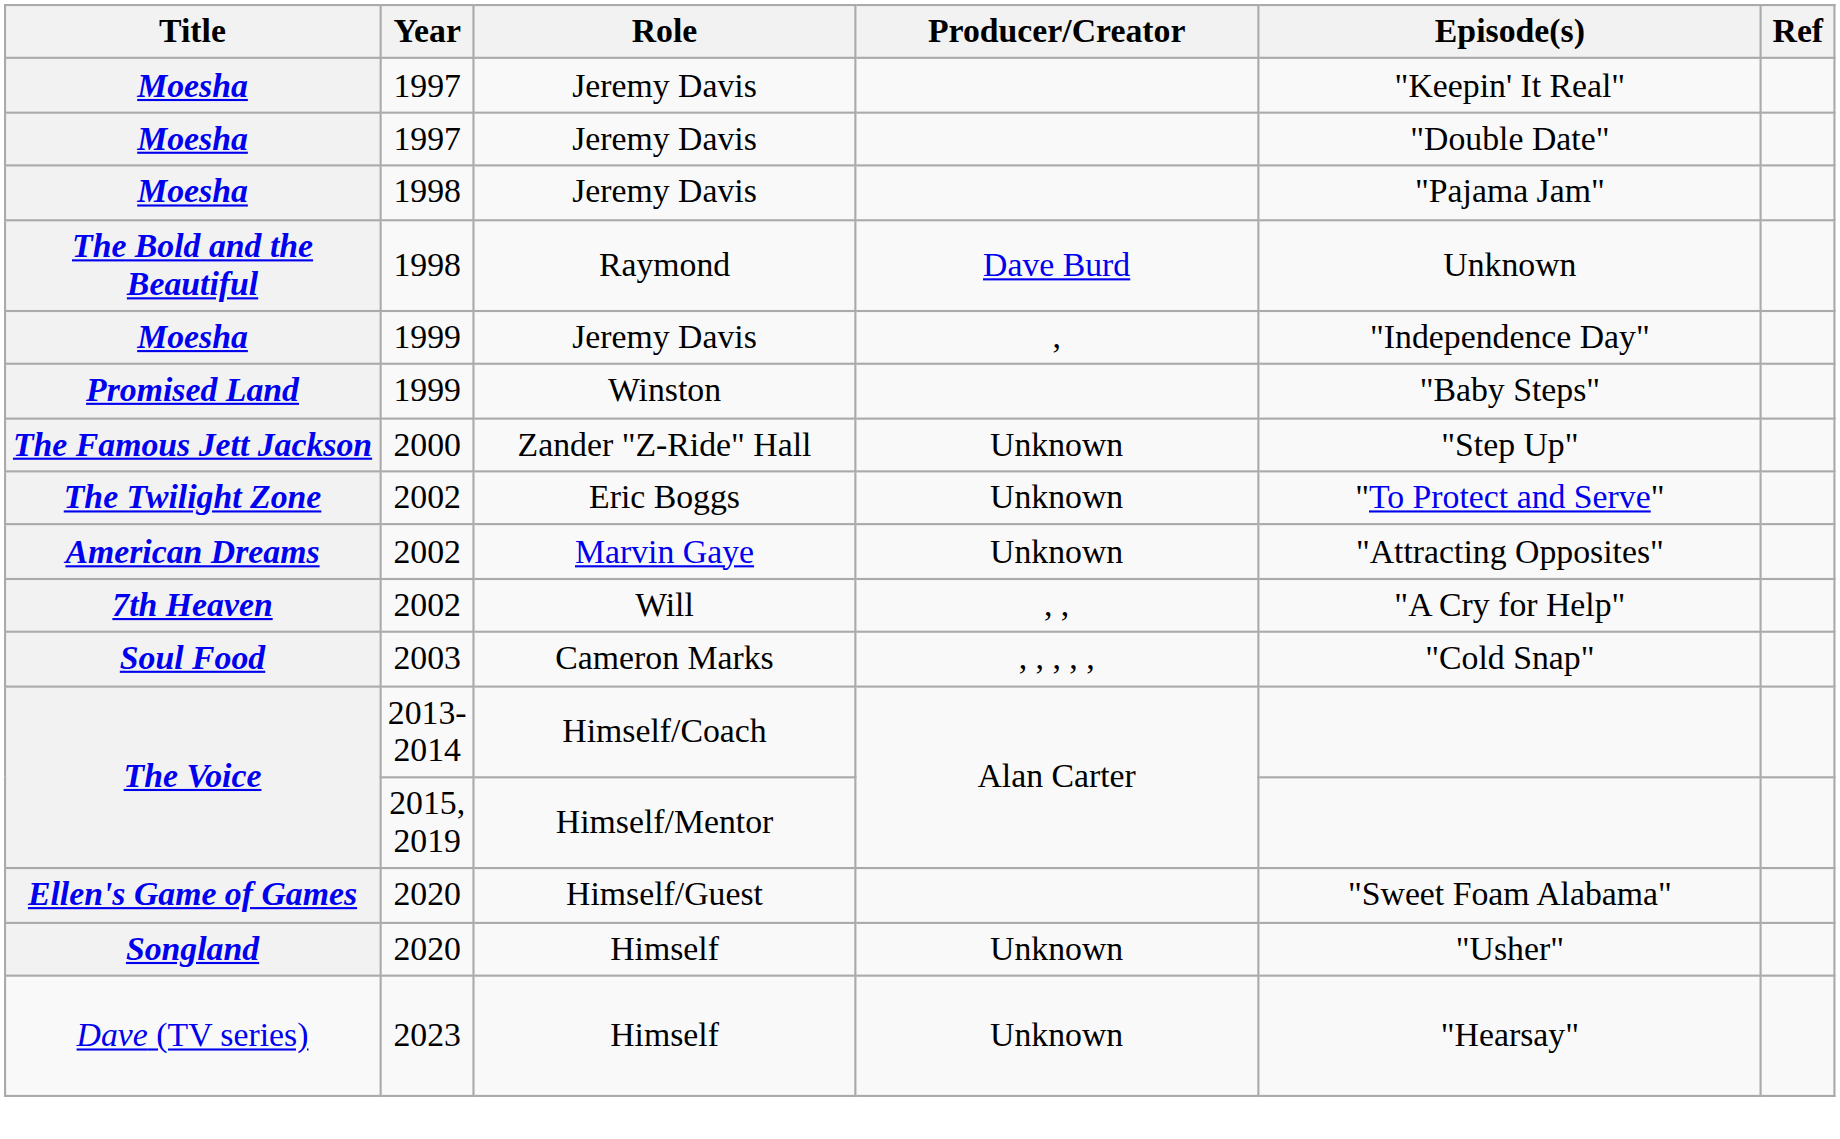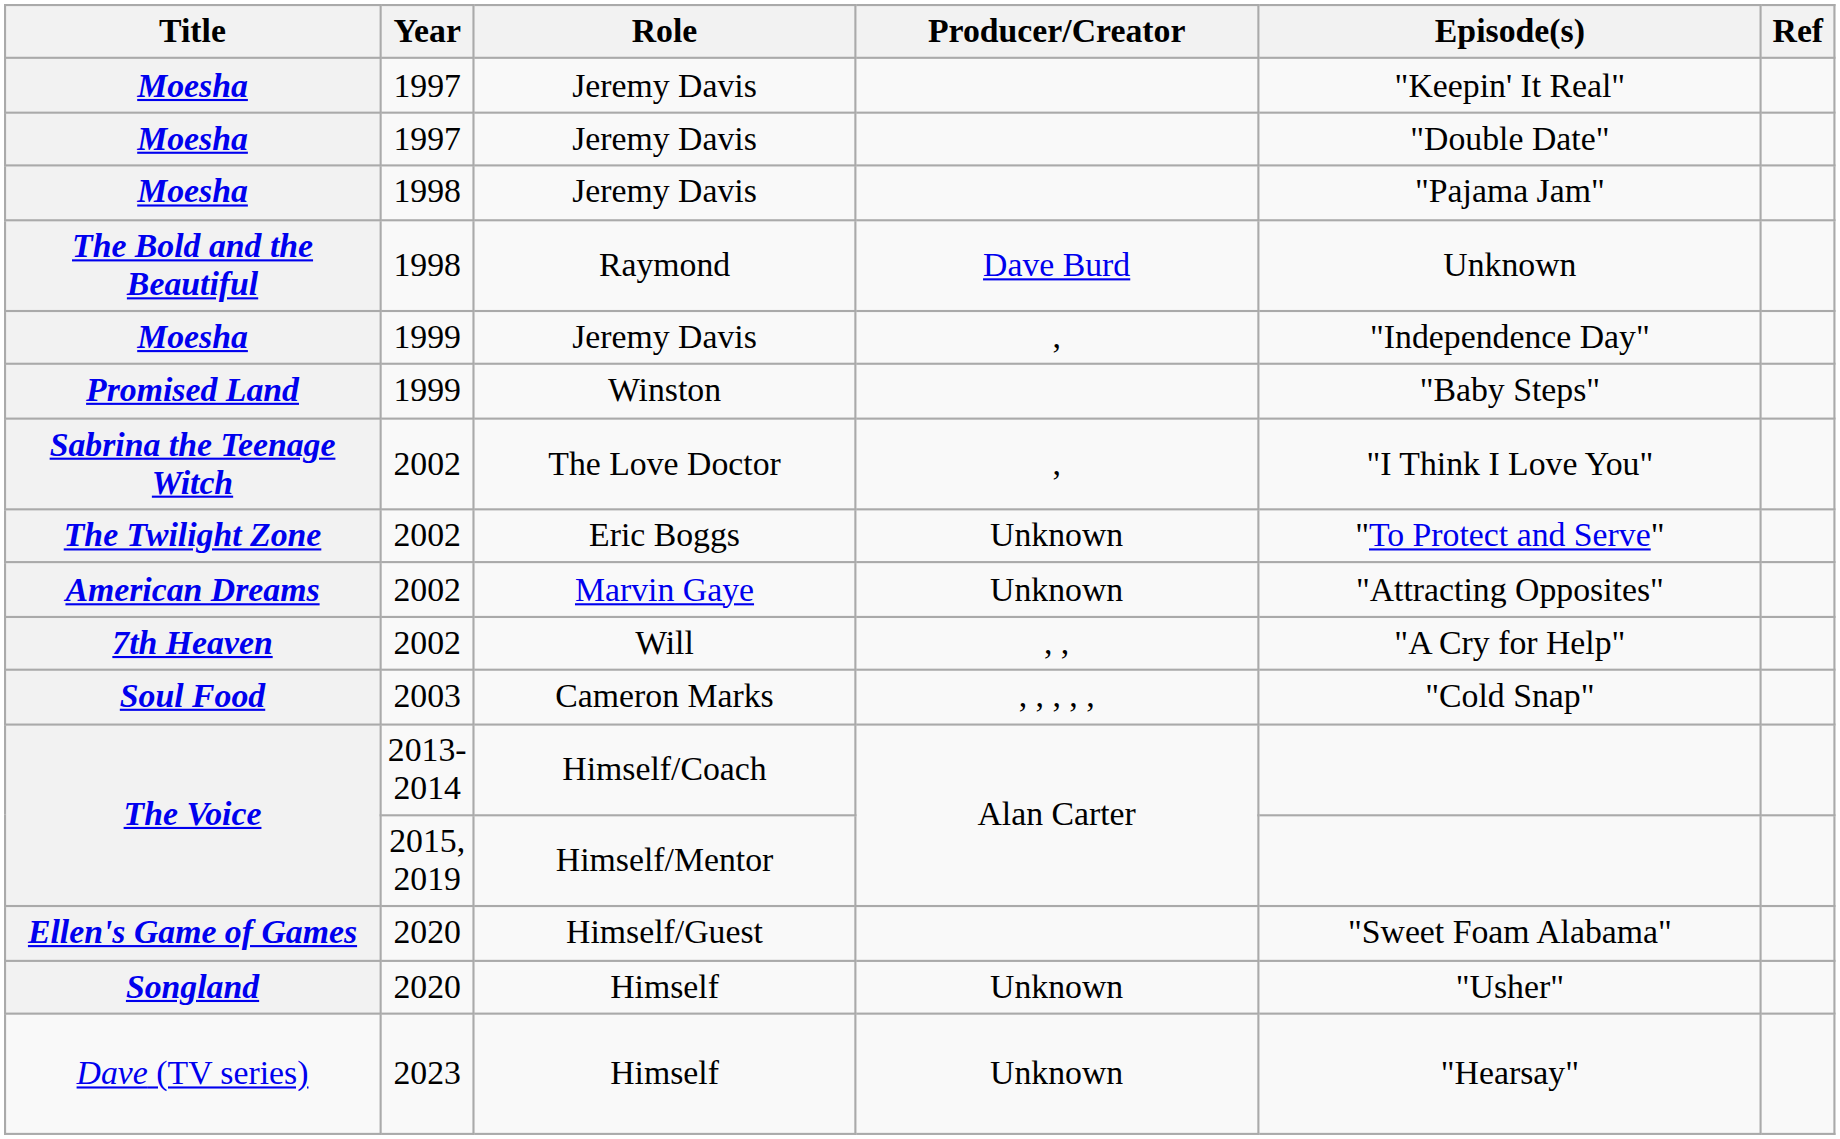- row: The Famous Jett Jackson | 2000 | Zander "Z-Ride" Hall | Unknown | "Step Up"
+ row: Sabrina the Teenage Witch | 2002 | The Love Doctor | , | "I Think I Love You"
